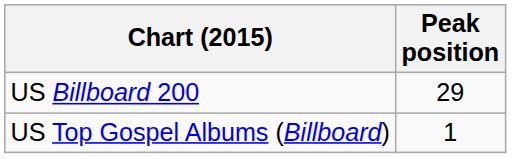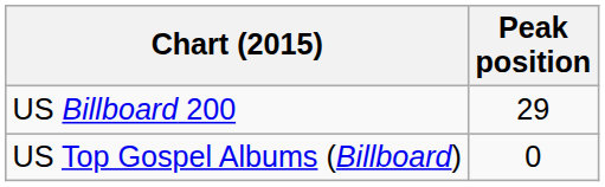US Top Gospel Albums (Billboard) | Peak position: 1 -> 0
